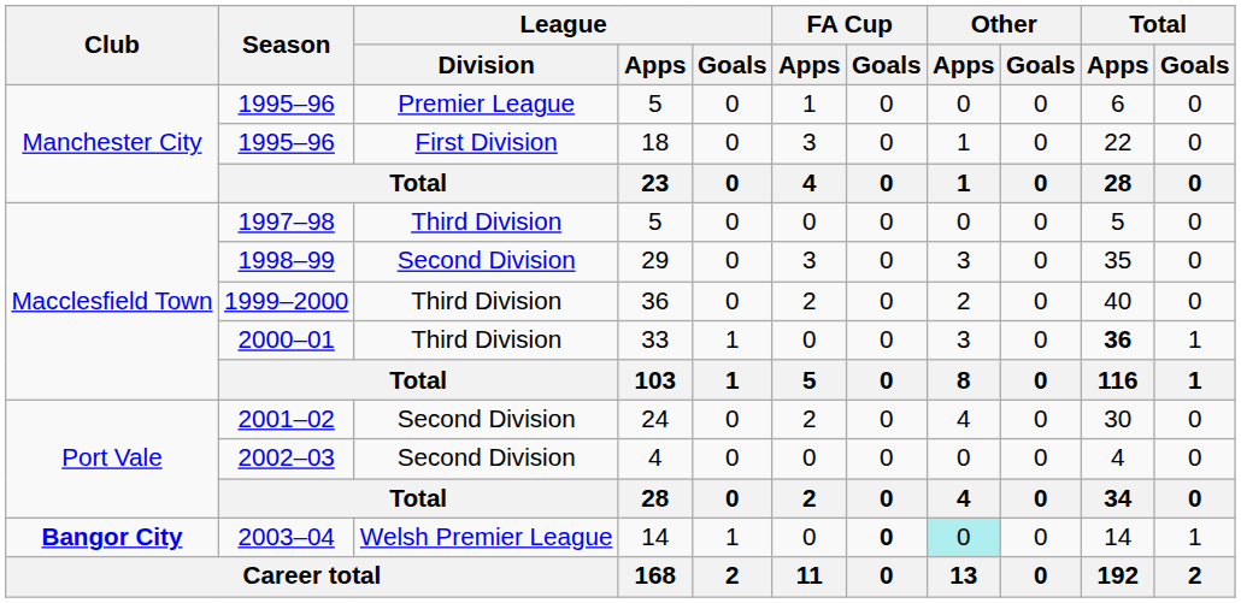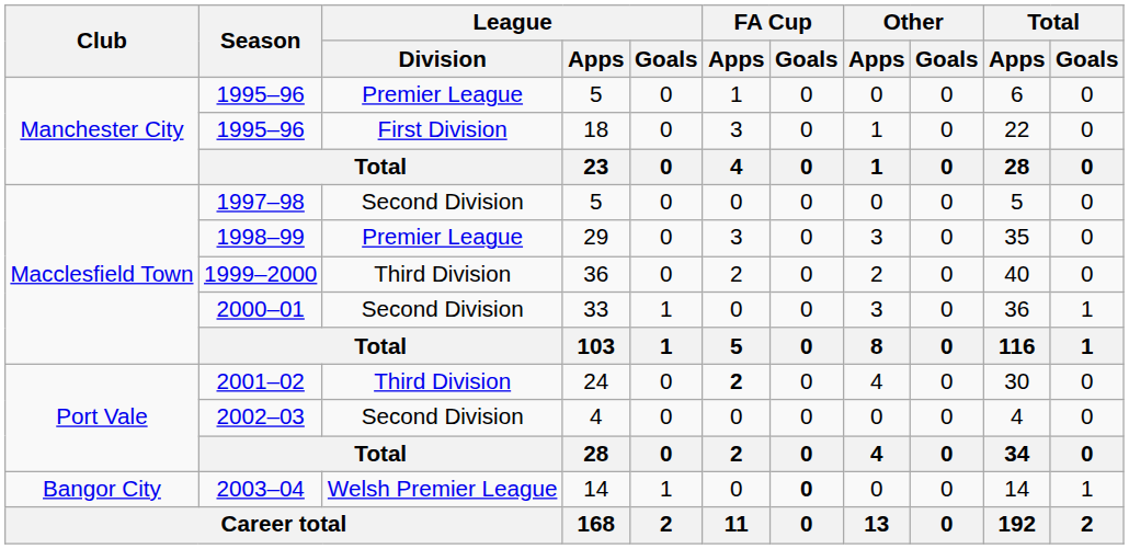1997–98 | League / Division: Third Division -> Second Division
1998–99 | League / Division: Second Division -> Premier League
2000–01 | League / Division: Third Division -> Second Division
2000–01 | Total / Apps: bold -> normal
2001–02 | League / Division: Second Division -> Third Division
2001–02 | FA Cup / Apps: normal -> bold
2003–04 | Club: bold -> normal
2003–04 | Other / Apps: paleturquoise background -> no background
